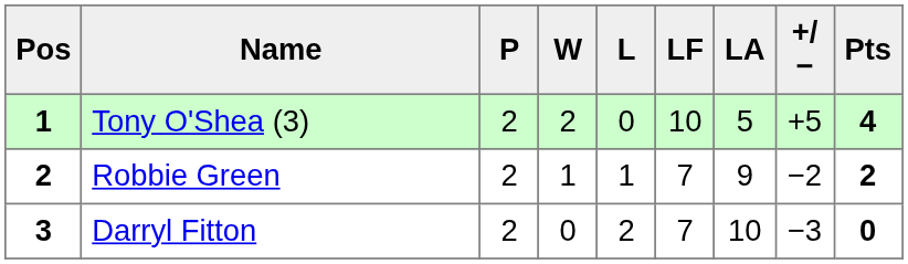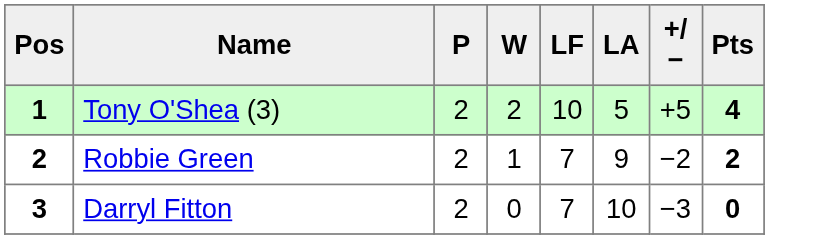- column: L | 0 | 1 | 2
